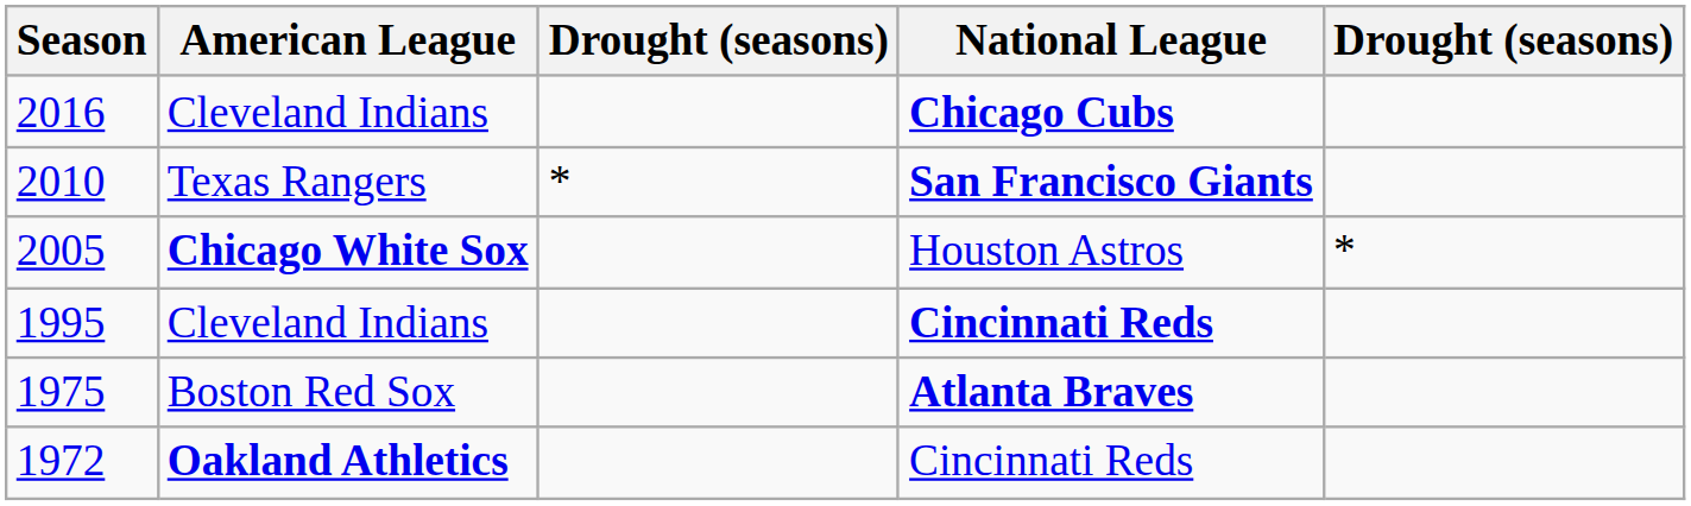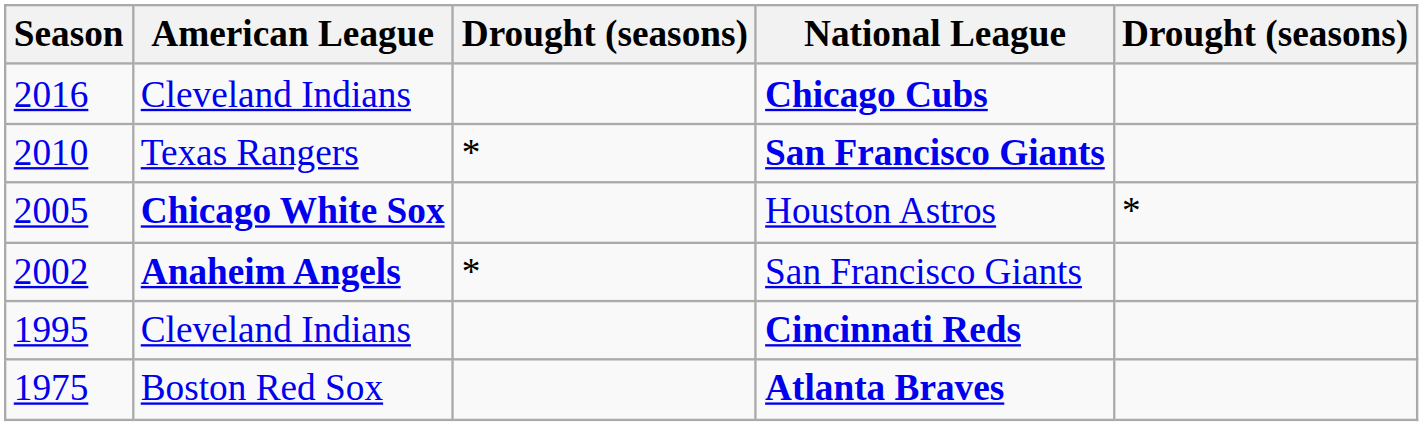+ row: 2002 | Anaheim Angels | * | San Francisco Giants
- row: 1972 | Oakland Athletics | Cincinnati Reds
